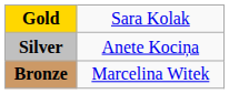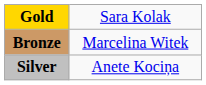rows swapped: Silver <-> Bronze
